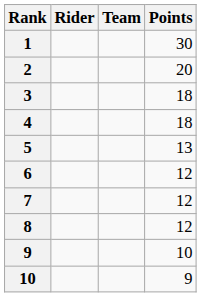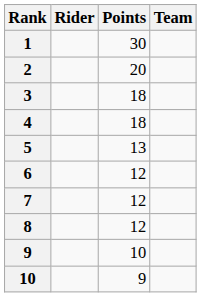columns swapped: Team <-> Points
